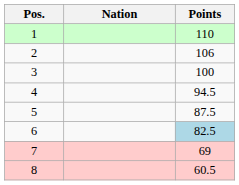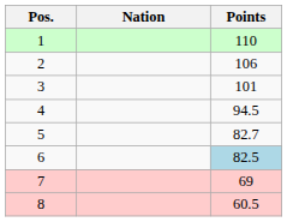3 | Points: 100 -> 101
5 | Points: 87.5 -> 82.7
